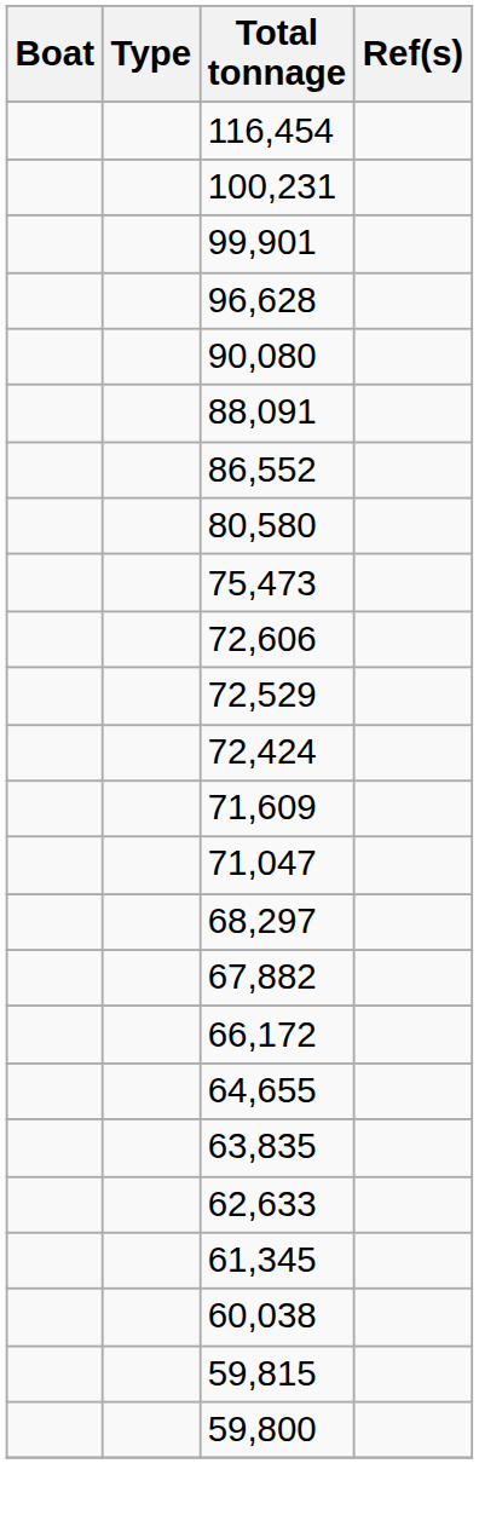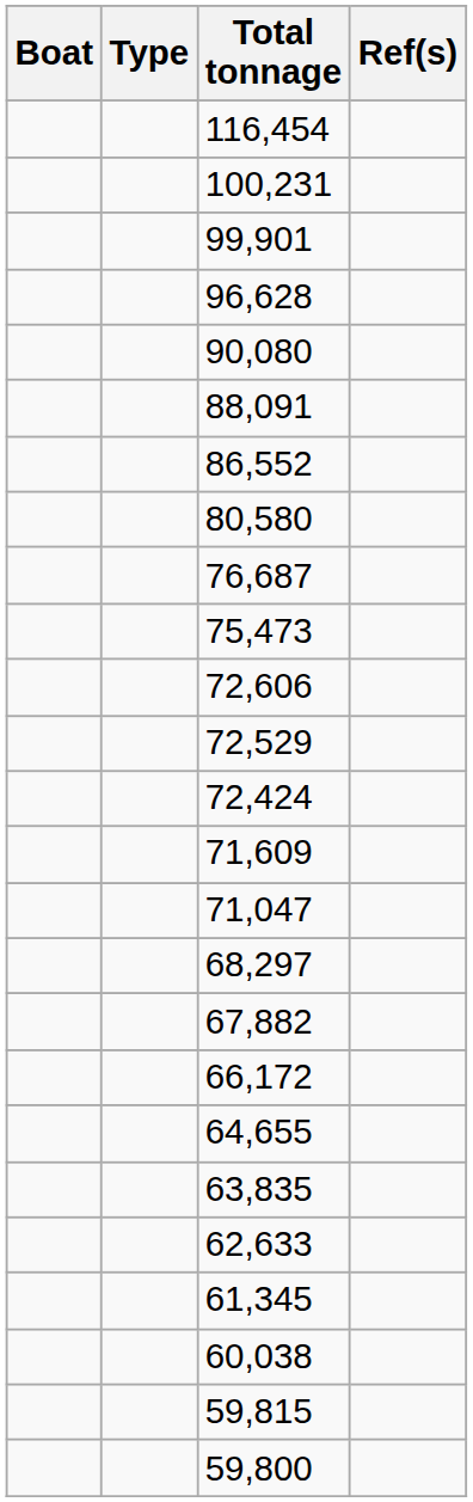+ row: 76,687
